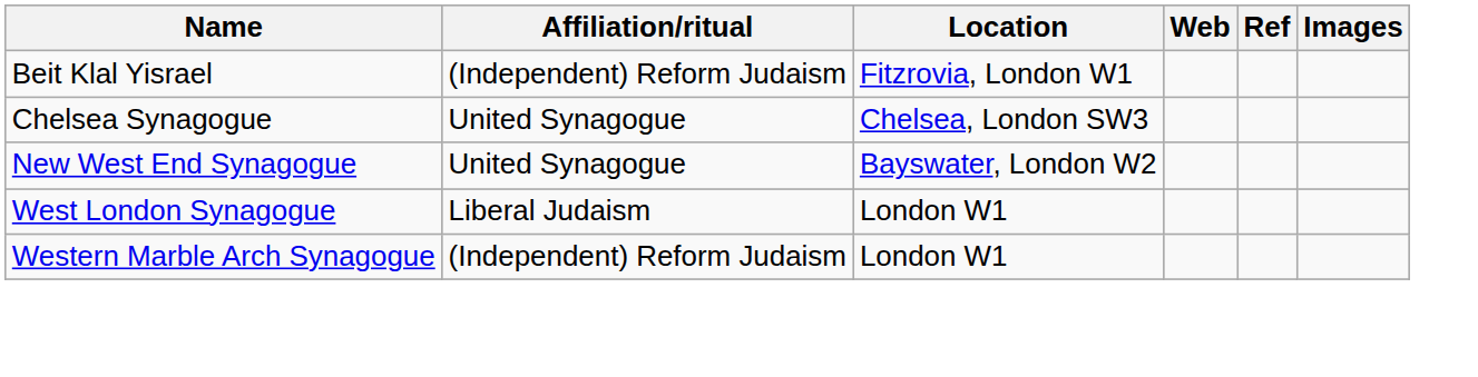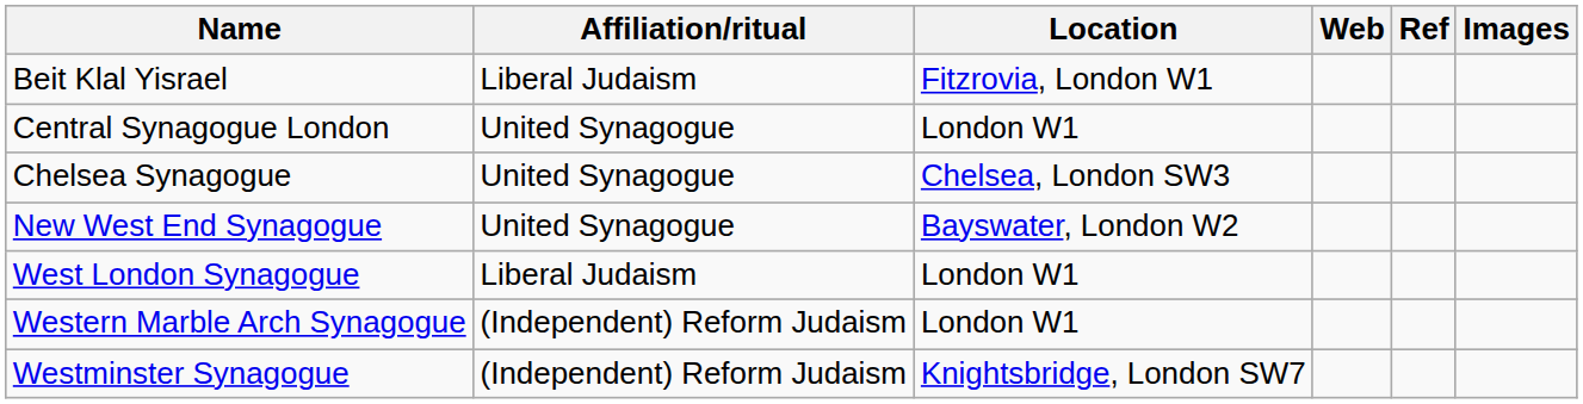Beit Klal Yisrael | Affiliation/ritual: (Independent) Reform Judaism -> Liberal Judaism
+ row: Central Synagogue London | United Synagogue | London W1
+ row: Westminster Synagogue | (Independent) Reform Judaism | Knightsbridge, London SW7
